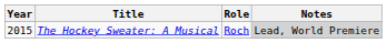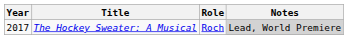The Hockey Sweater: A Musical | Year: 2015 -> 2017
